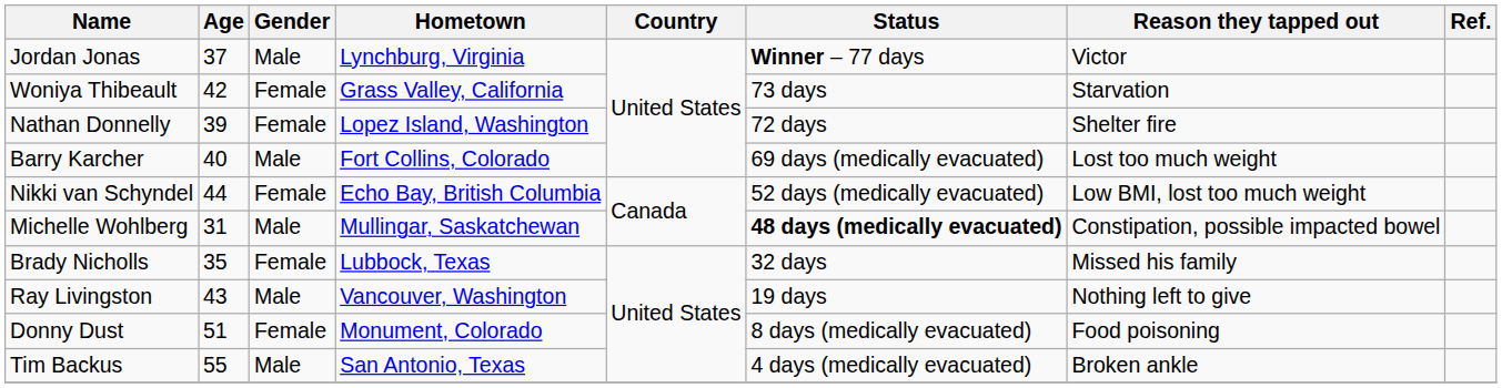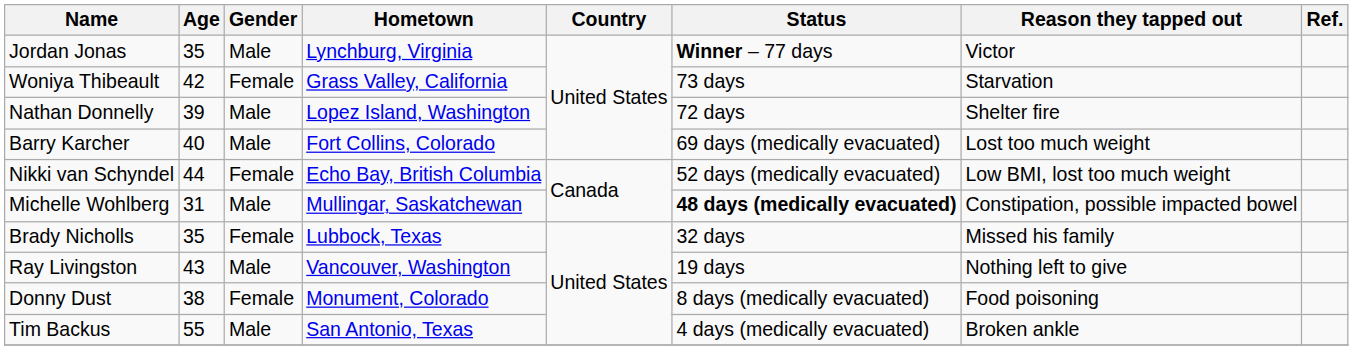Jordan Jonas | Age: 37 -> 35
Nathan Donnelly | Gender: Female -> Male
Donny Dust | Age: 51 -> 38
